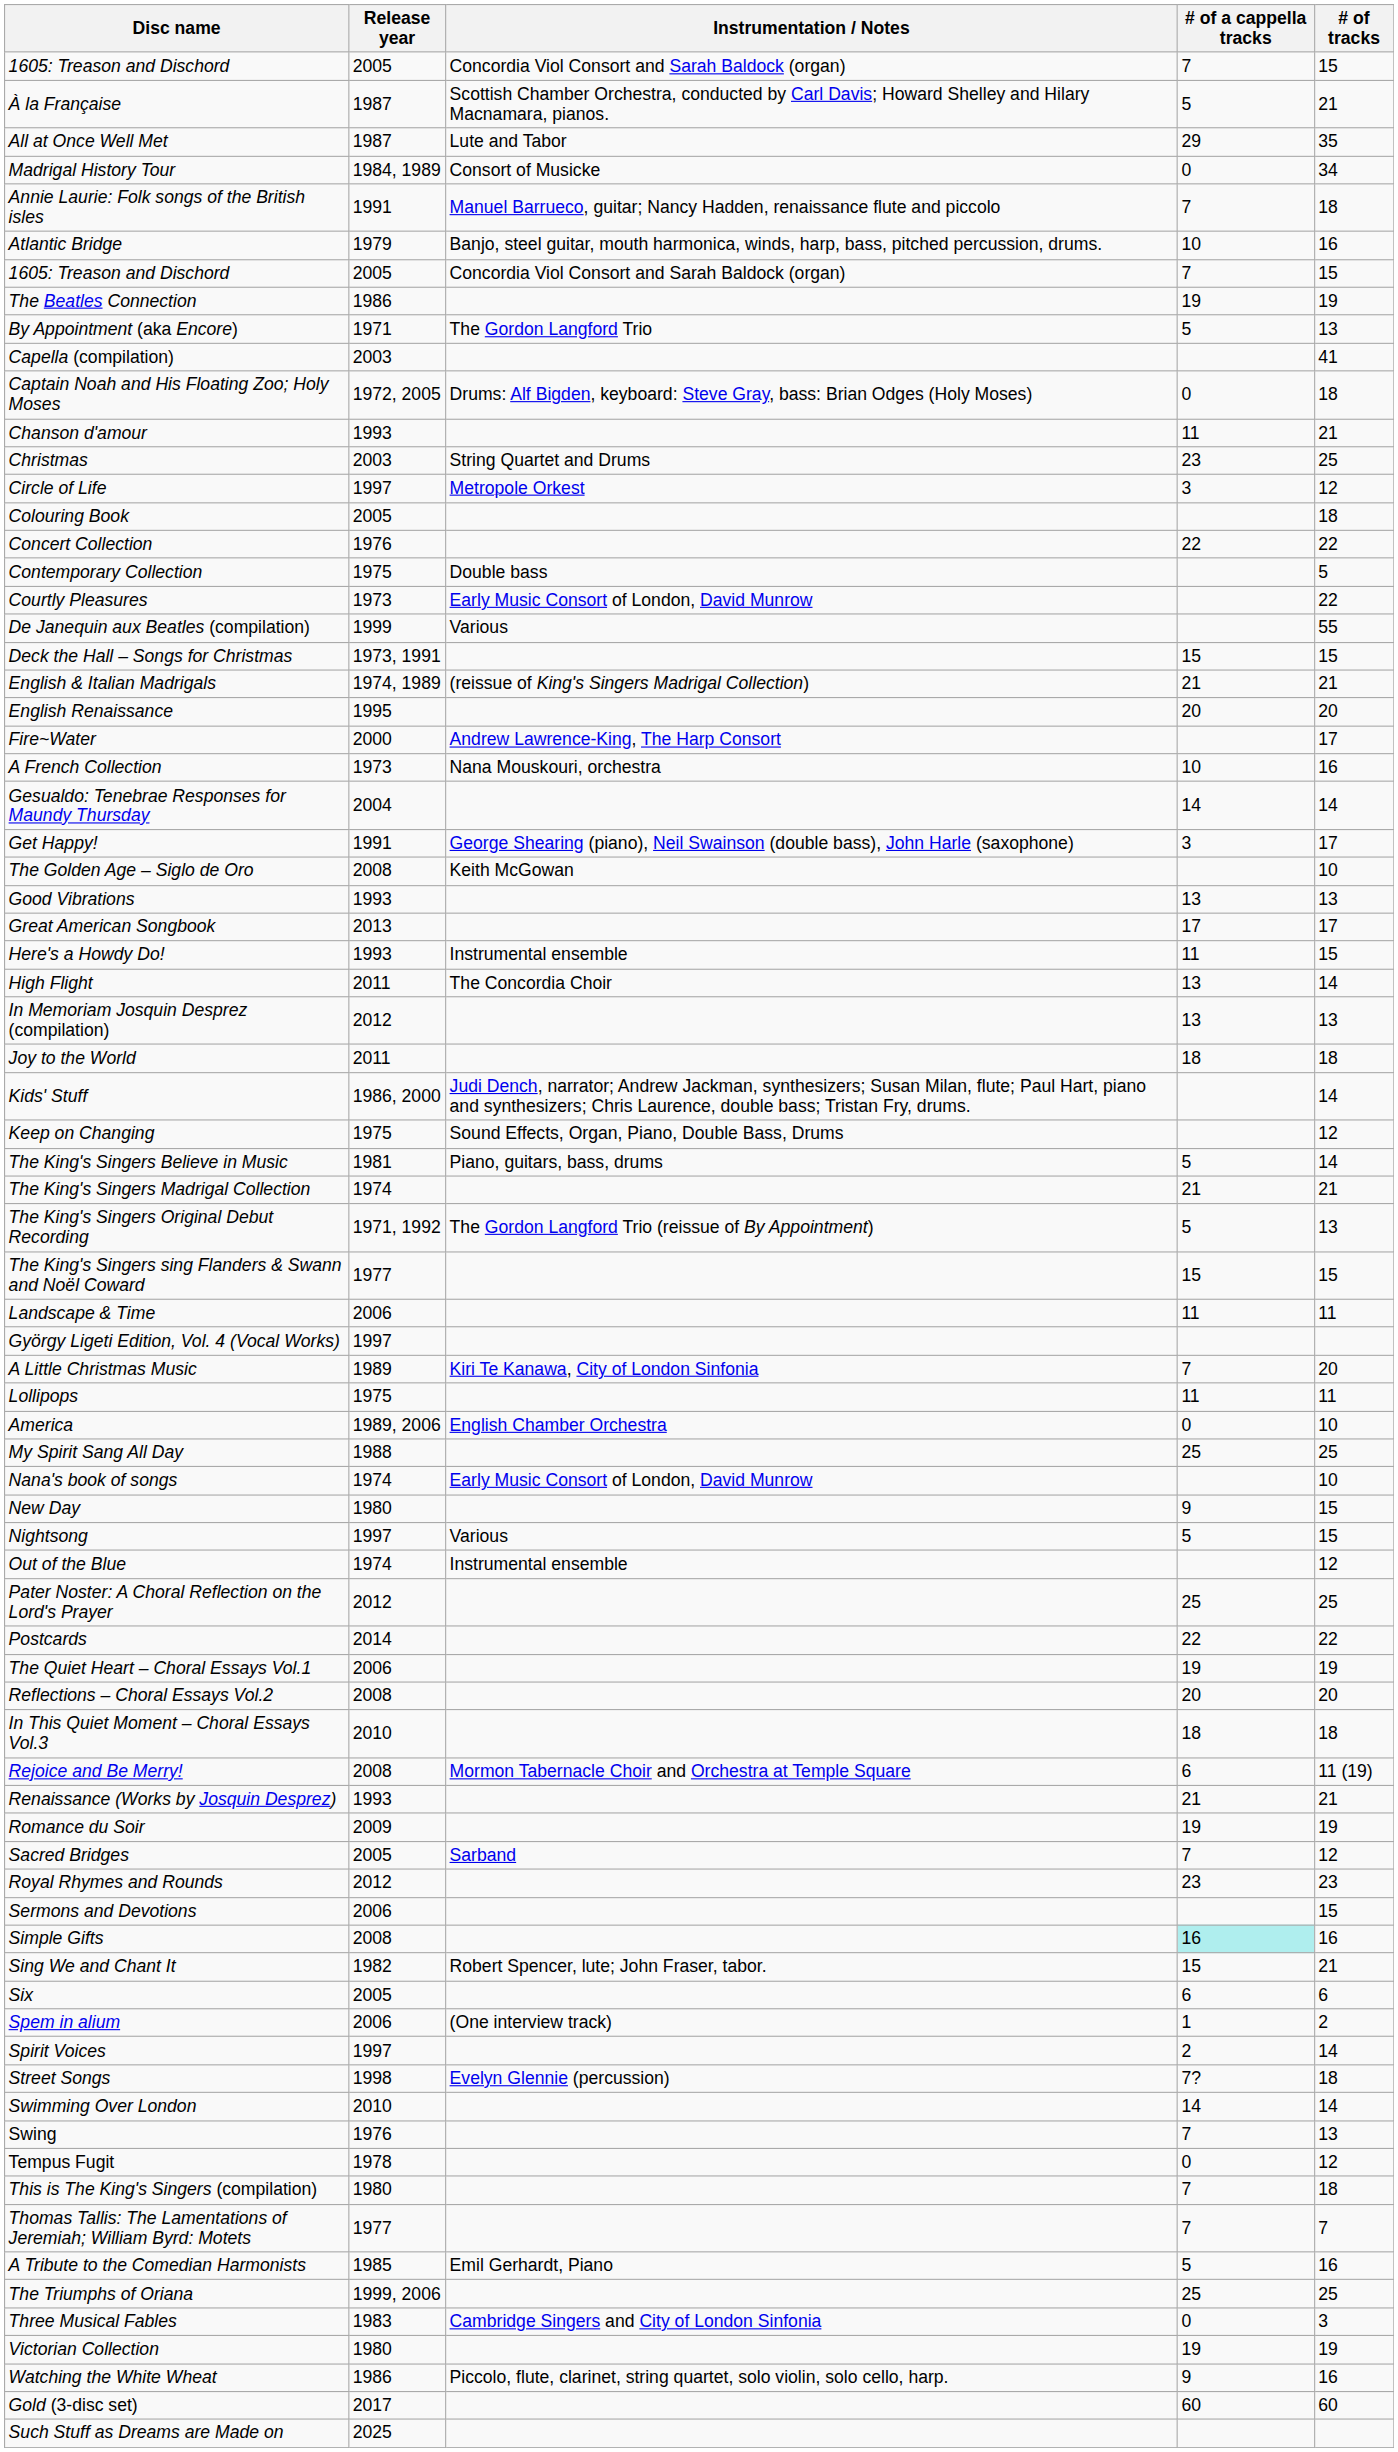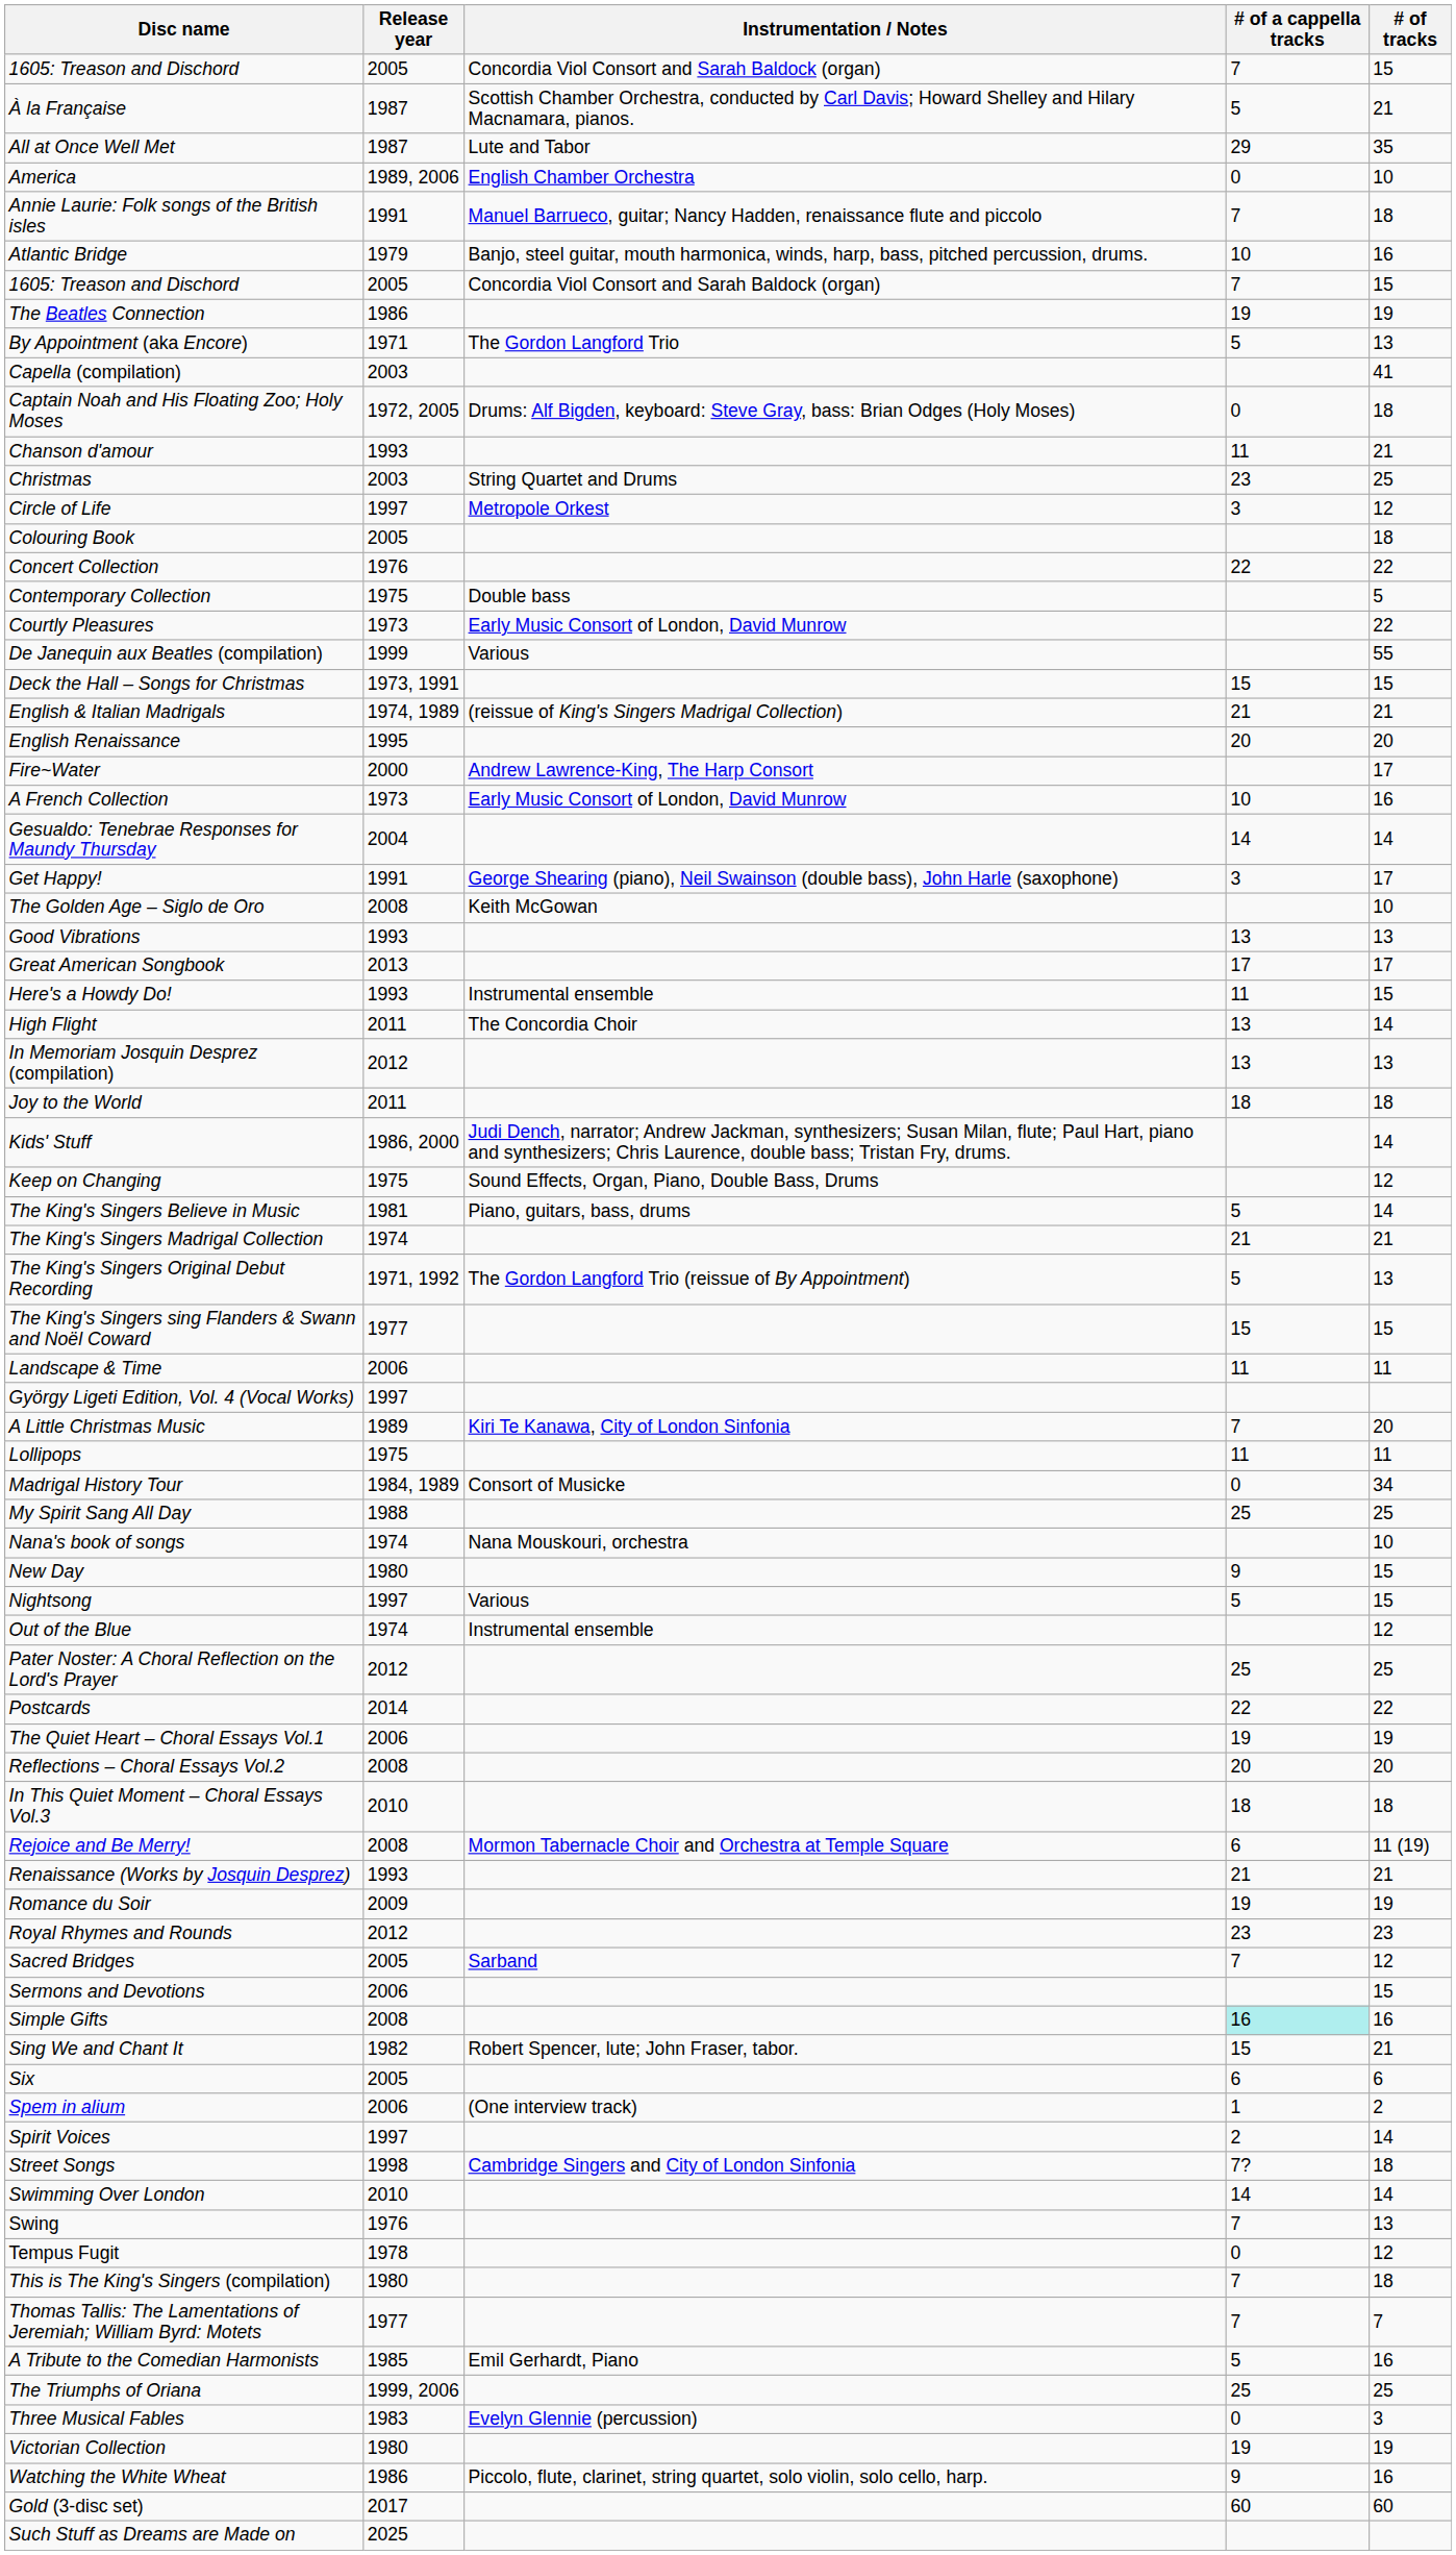rows swapped: America <-> Madrigal History Tour
A French Collection | Instrumentation / Notes: Nana Mouskouri, orchestra -> Early Music Consort of London, David Munrow
Nana's book of songs | Instrumentation / Notes: Early Music Consort of London, David Munrow -> Nana Mouskouri, orchestra
rows swapped: Royal Rhymes and Rounds <-> Sacred Bridges
Street Songs | Instrumentation / Notes: Evelyn Glennie (percussion) -> Cambridge Singers and City of London Sinfonia
Three Musical Fables | Instrumentation / Notes: Cambridge Singers and City of London Sinfonia -> Evelyn Glennie (percussion)
